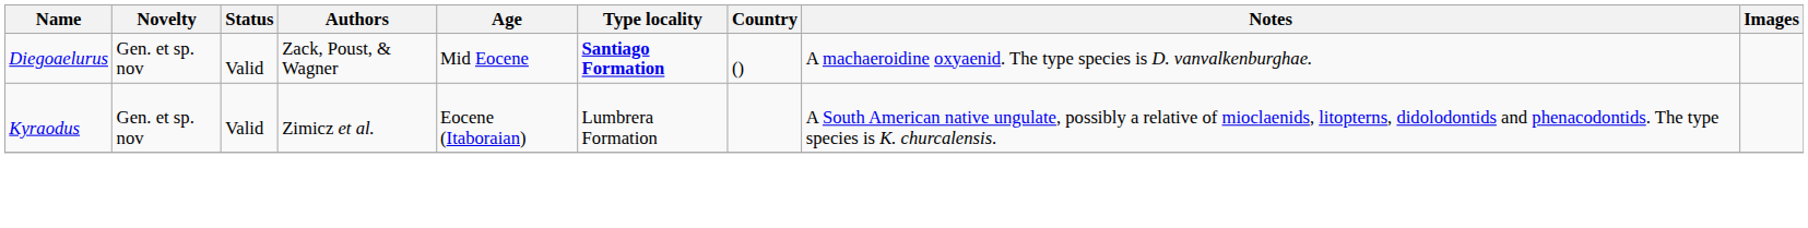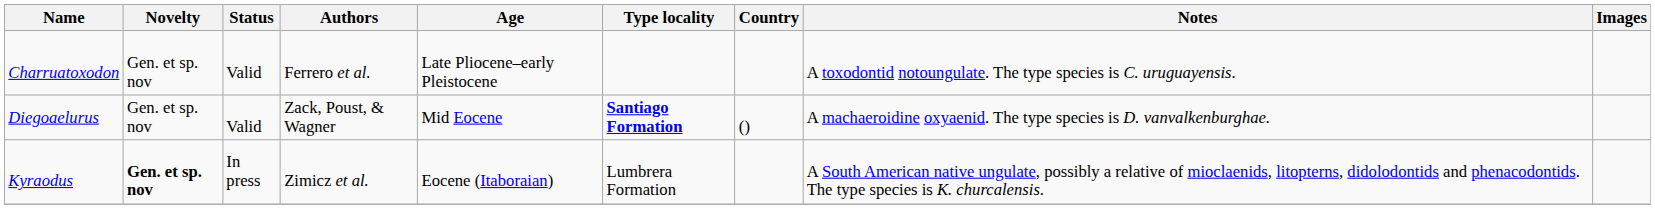+ row: Charruatoxodon | Gen. et sp. nov | Valid | Ferrero et al. | Late Pliocene–early Pleistocene | A toxodontid notoungulate. The type species is C. uruguayensis.
Kyraodus | Novelty: normal -> bold
Kyraodus | Status: Valid -> In press
